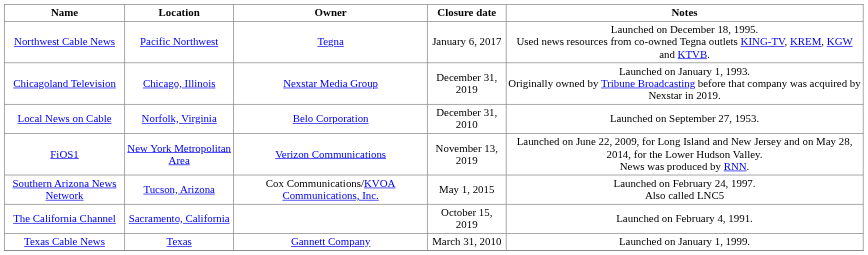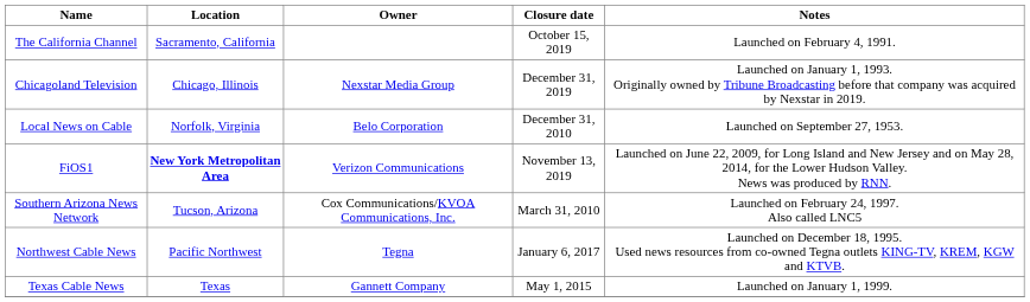rows swapped: The California Channel <-> Northwest Cable News
FiOS1 | Location: normal -> bold
Southern Arizona News Network | Closure date: May 1, 2015 -> March 31, 2010
Texas Cable News | Closure date: March 31, 2010 -> May 1, 2015
